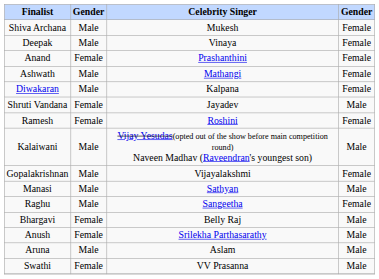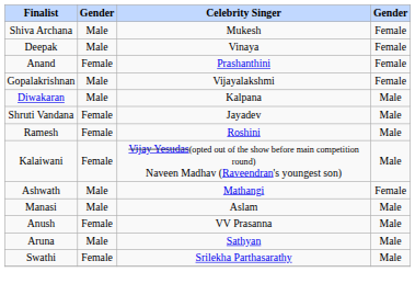rows swapped: Gopalakrishnan <-> Ashwath
Diwakaran | column 4: Female -> Male
Ramesh | column 4: Female -> Male
Kalaiwani | column 2: Male -> Female
Manasi | Celebrity Singer: Sathyan -> Aslam
- row: Raghu | Male | Sangeetha | Female
- row: Bhargavi | Female | Belly Raj | Male
Anush | Celebrity Singer: Srilekha Parthasarathy -> VV Prasanna
Aruna | Celebrity Singer: Aslam -> Sathyan
Swathi | Celebrity Singer: VV Prasanna -> Srilekha Parthasarathy
